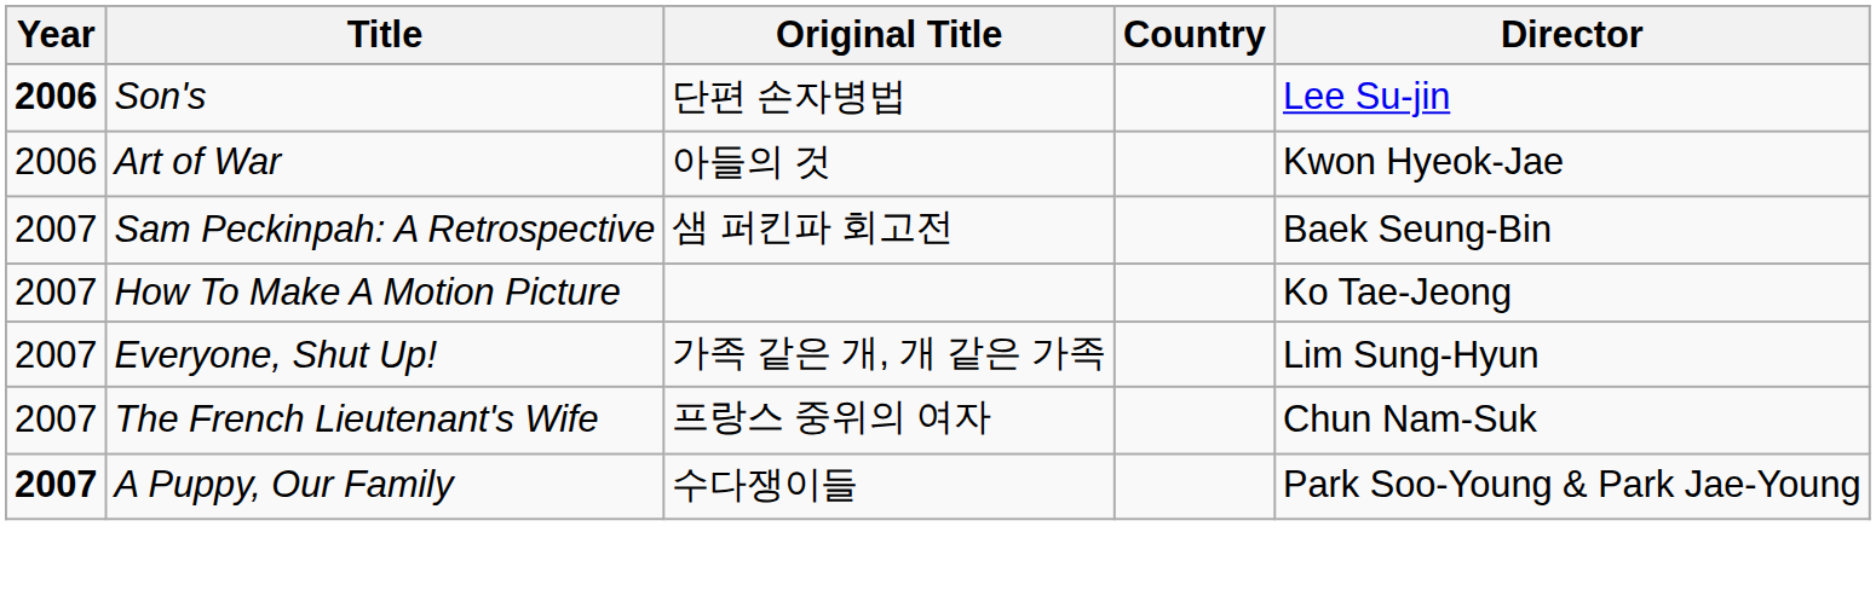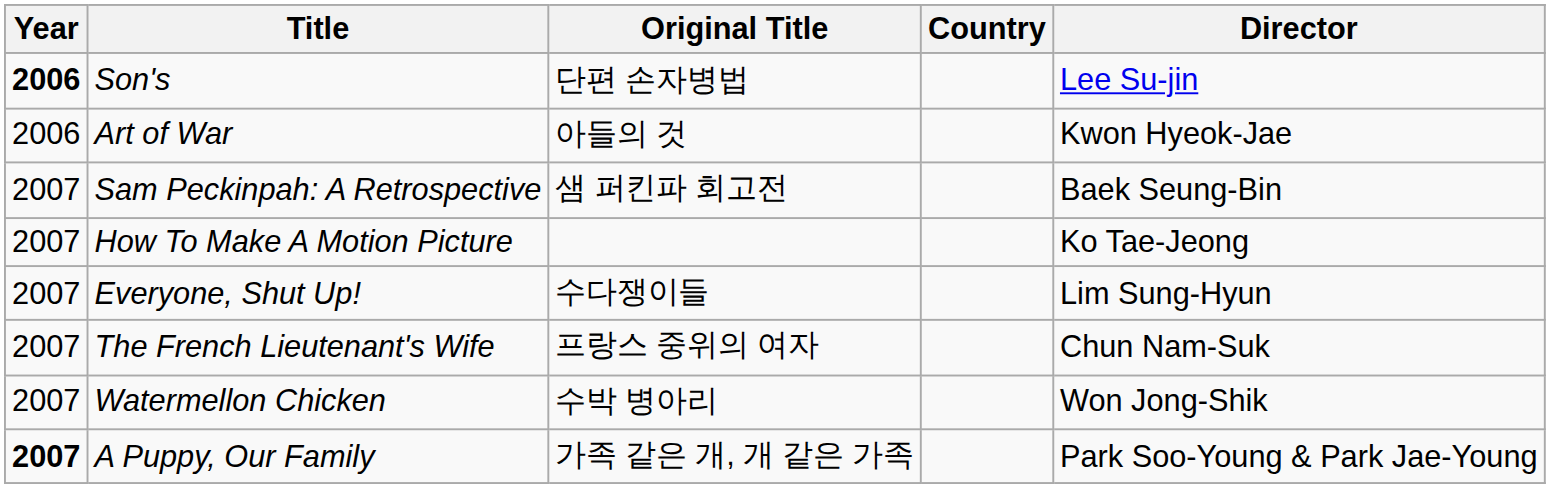Everyone, Shut Up! | Original Title: 가족 같은 개, 개 같은 가족 -> 수다쟁이들
+ row: 2007 | Watermellon Chicken | 수박 병아리 | Won Jong-Shik
A Puppy, Our Family | Original Title: 수다쟁이들 -> 가족 같은 개, 개 같은 가족
